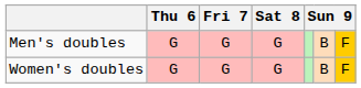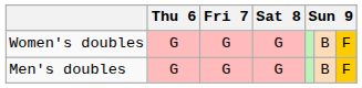rows swapped: Men's doubles <-> Women's doubles
